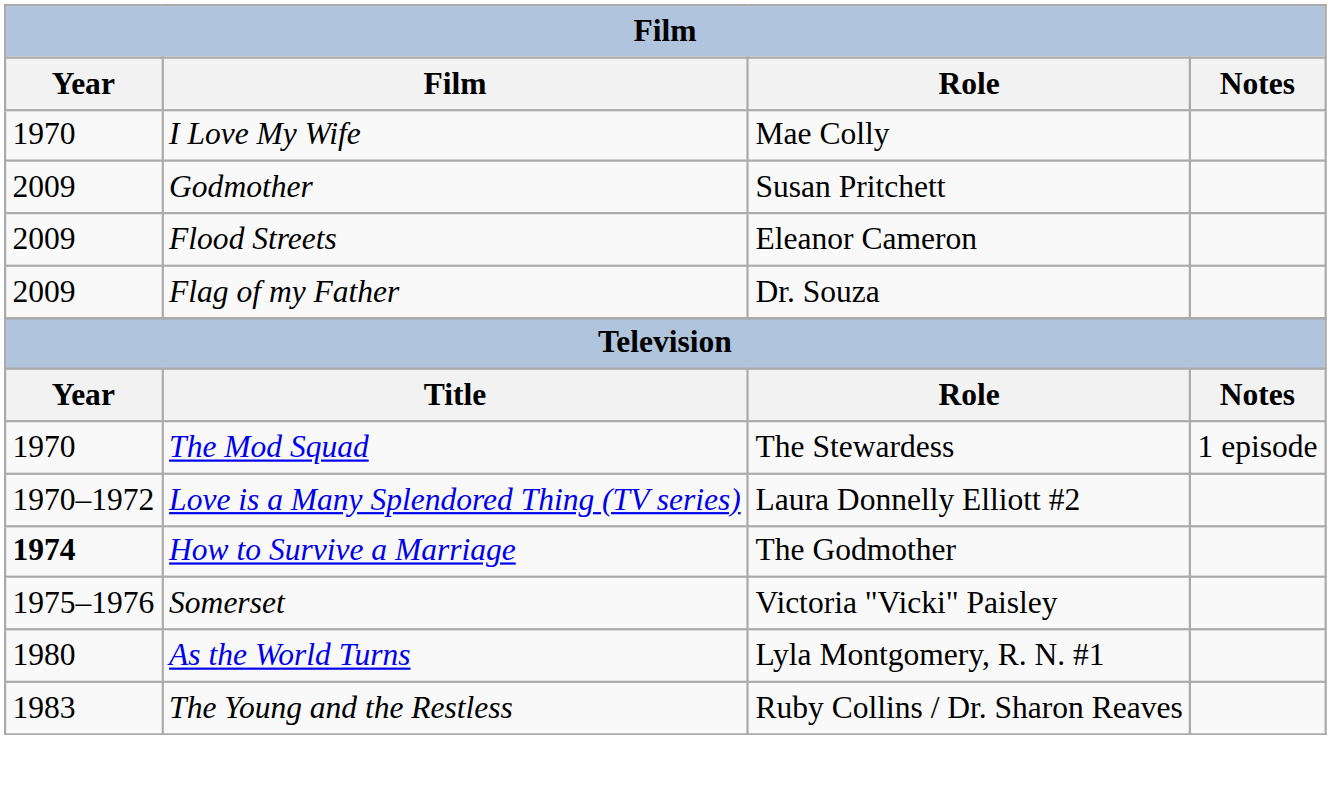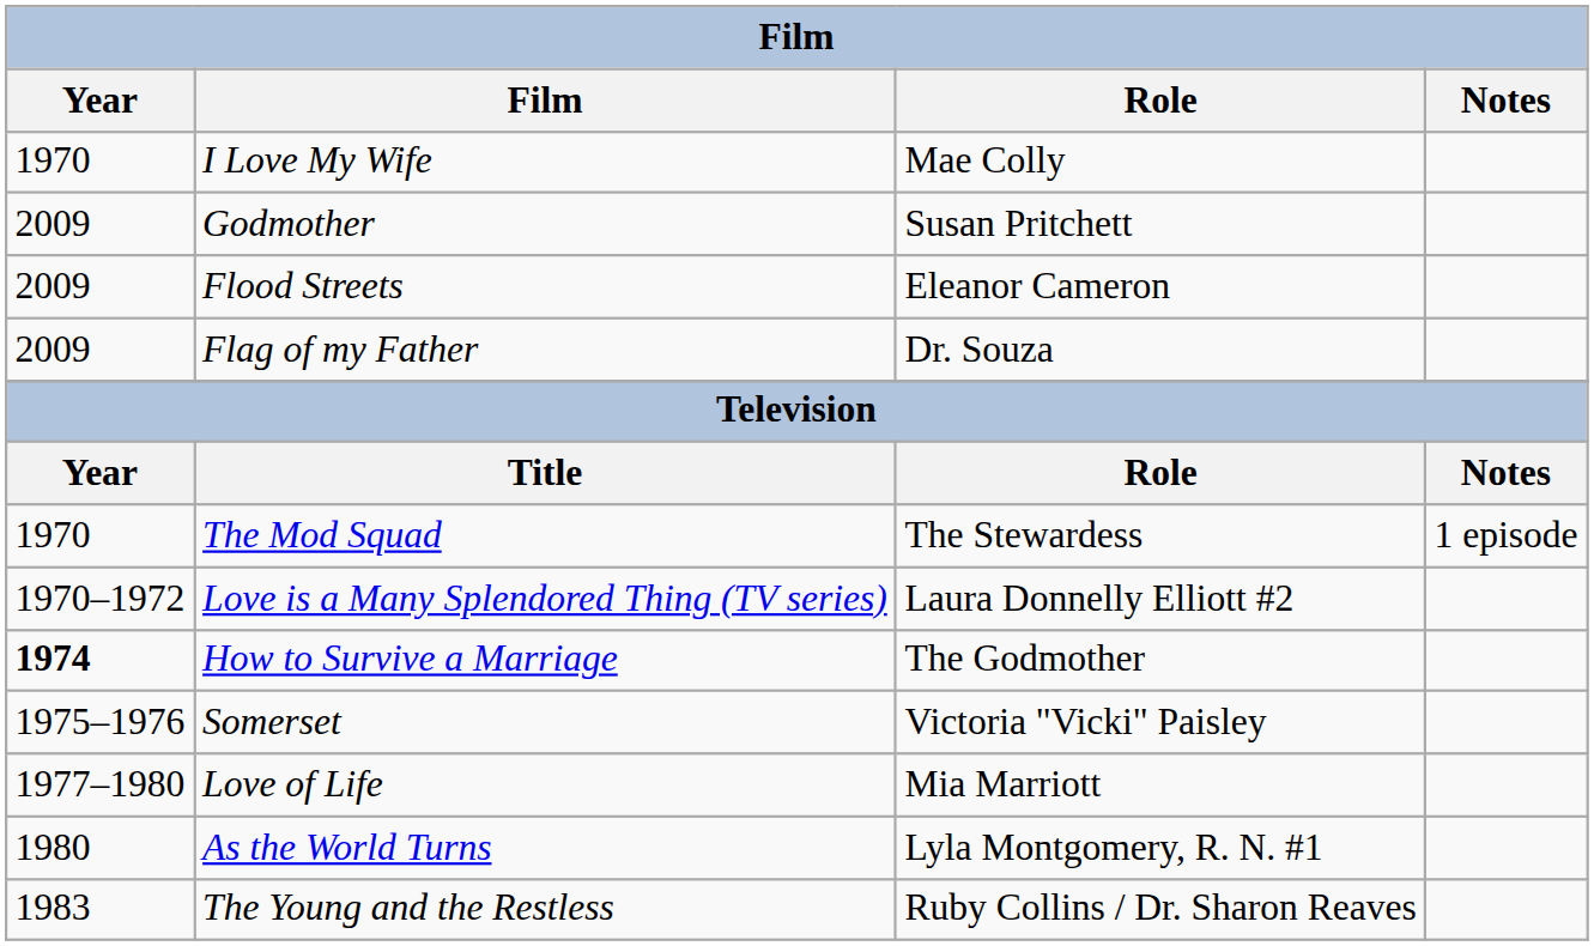+ row: 1977–1980 | Love of Life | Mia Marriott
